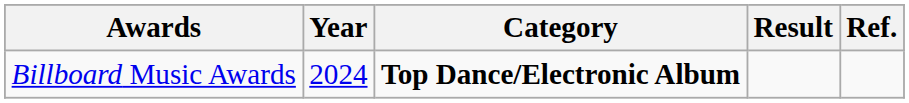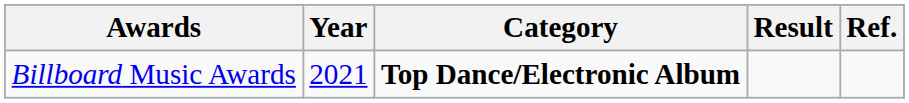Billboard Music Awards | Year: 2024 -> 2021
